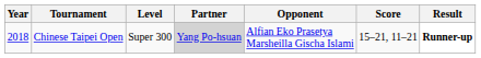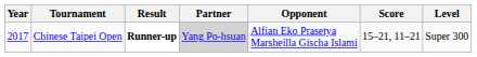columns swapped: Level <-> Result
Chinese Taipei Open | Year: 2018 -> 2017
